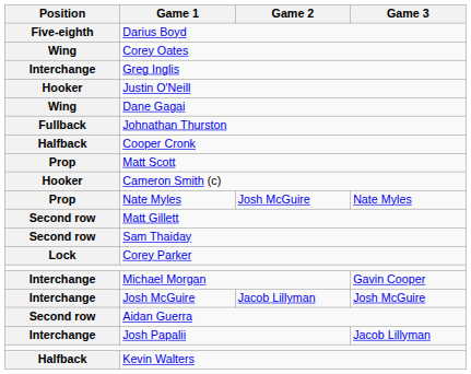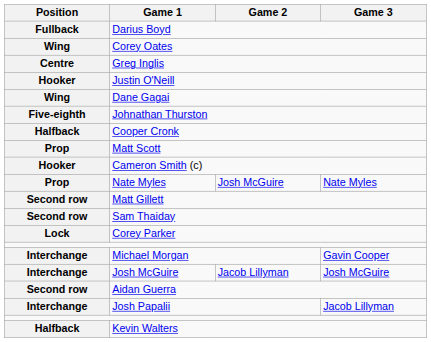Darius Boyd | Position: Five-eighth -> Fullback
Greg Inglis | Position: Interchange -> Centre
Johnathan Thurston | Position: Fullback -> Five-eighth
